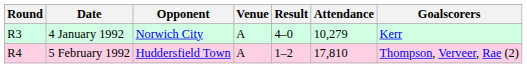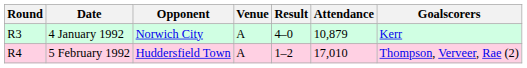4 January 1992 | Attendance: 10,279 -> 10,879
5 February 1992 | Attendance: 17,810 -> 17,010
